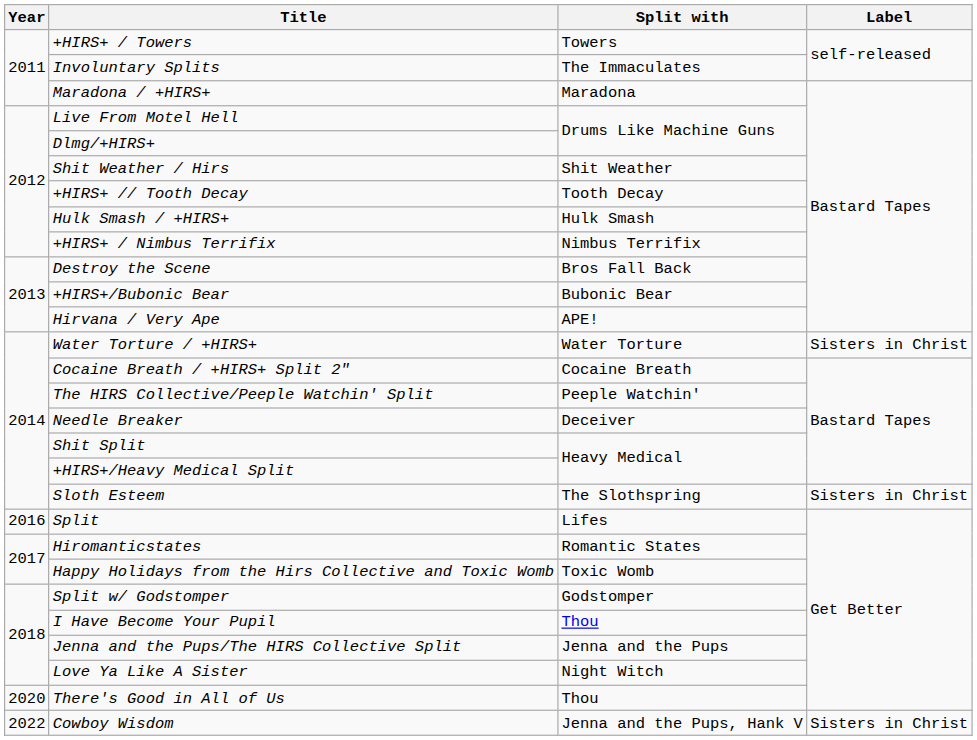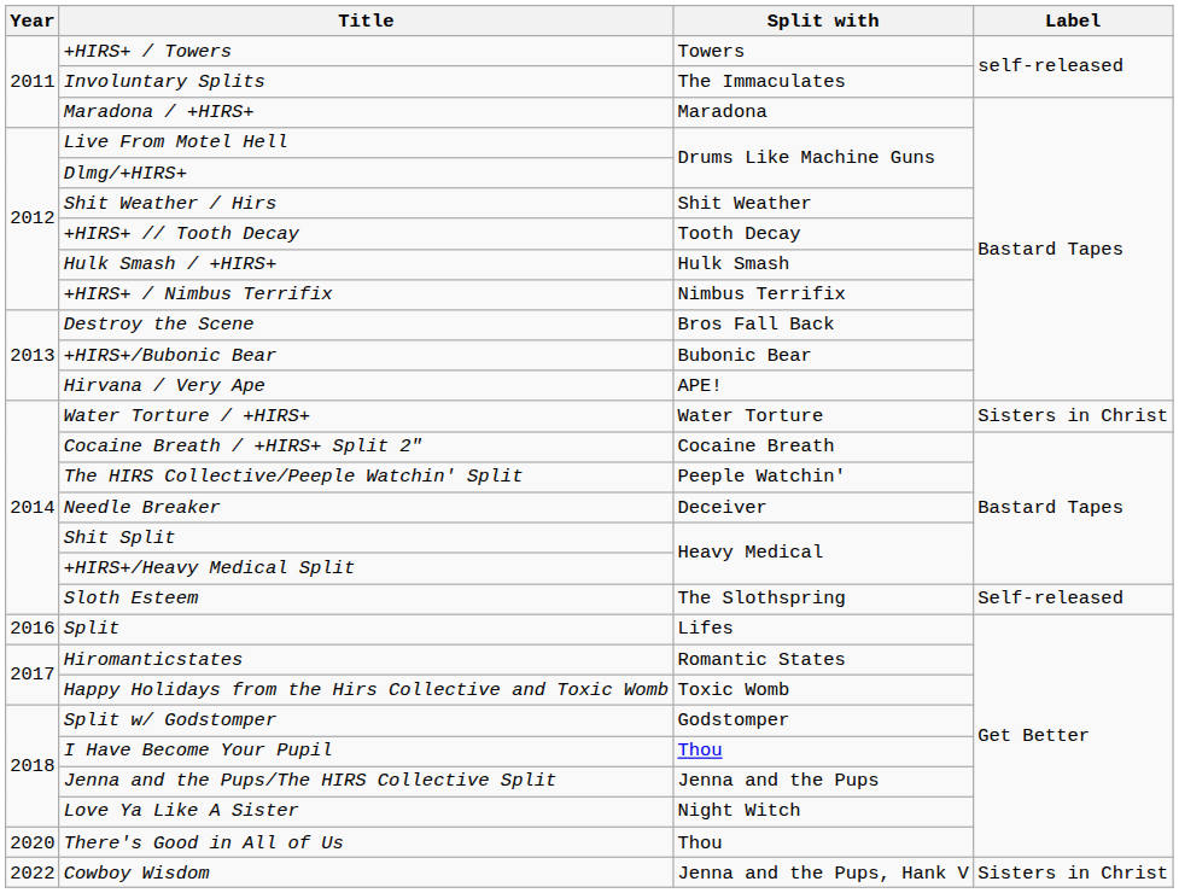Sloth Esteem | Label: Sisters in Christ -> Self-released
